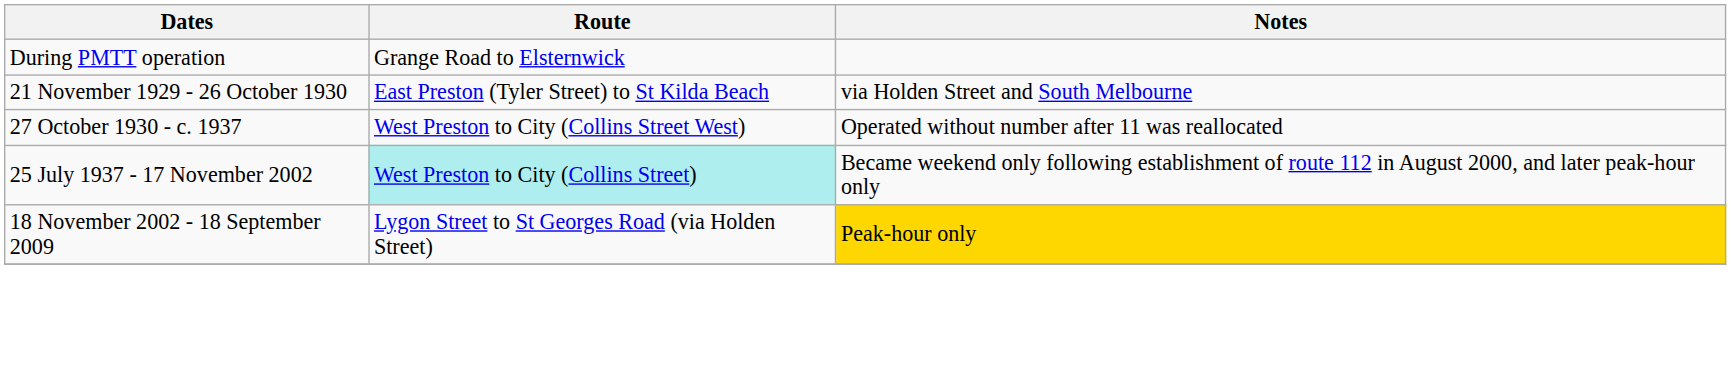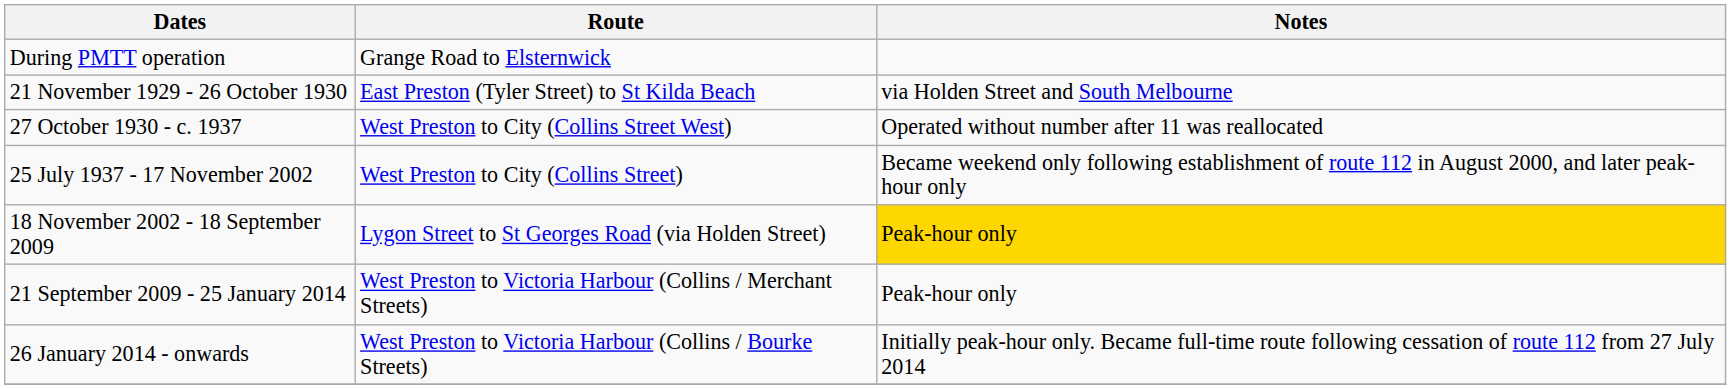25 July 1937 - 17 November 2002 | Route: paleturquoise background -> no background
+ row: 21 September 2009 - 25 January 2014 | West Preston to Victoria Harbour (Collins / Merchant Streets) | Peak-hour only
+ row: 26 January 2014 - onwards | West Preston to Victoria Harbour (Collins / Bourke Streets) | Initially peak-hour only. Became full-time route following cessation of route 112 from 27 July 2014
